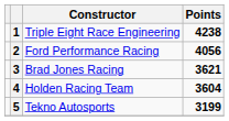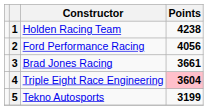1 | Constructor: Triple Eight Race Engineering -> Holden Racing Team
3 | Points: 3621 -> 3661
4 | Constructor: Holden Racing Team -> Triple Eight Race Engineering
4 | Points: no background -> pink background
